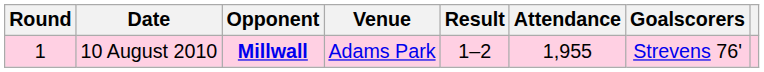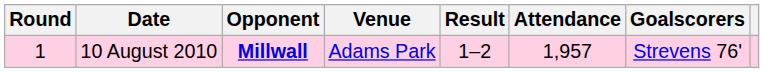10 August 2010 | Attendance: 1,955 -> 1,957
